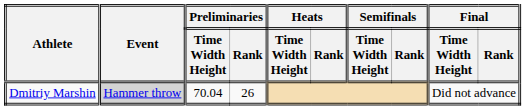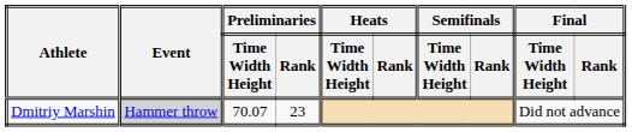Dmitriy Marshin | Preliminaries / Time Width Height: 70.04 -> 70.07
Dmitriy Marshin | Preliminaries / Rank: 26 -> 23
